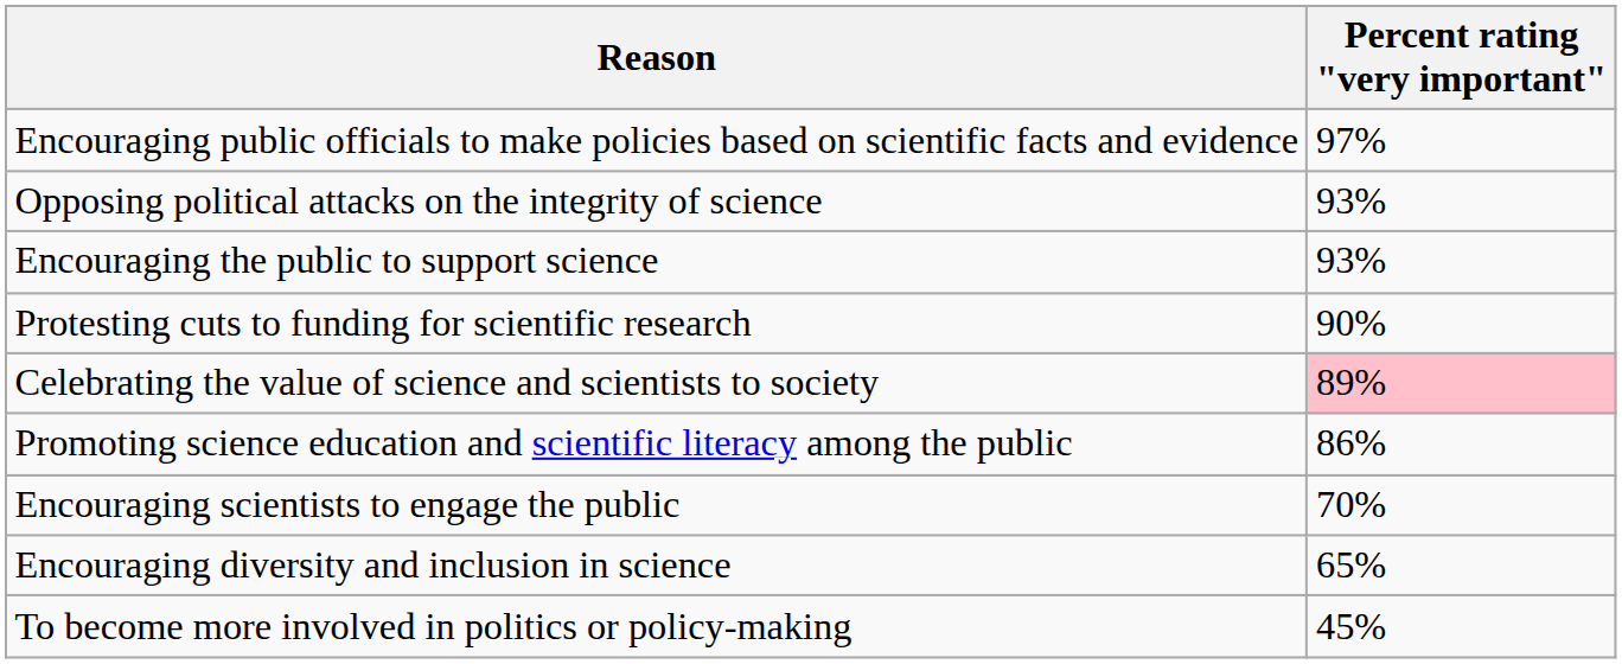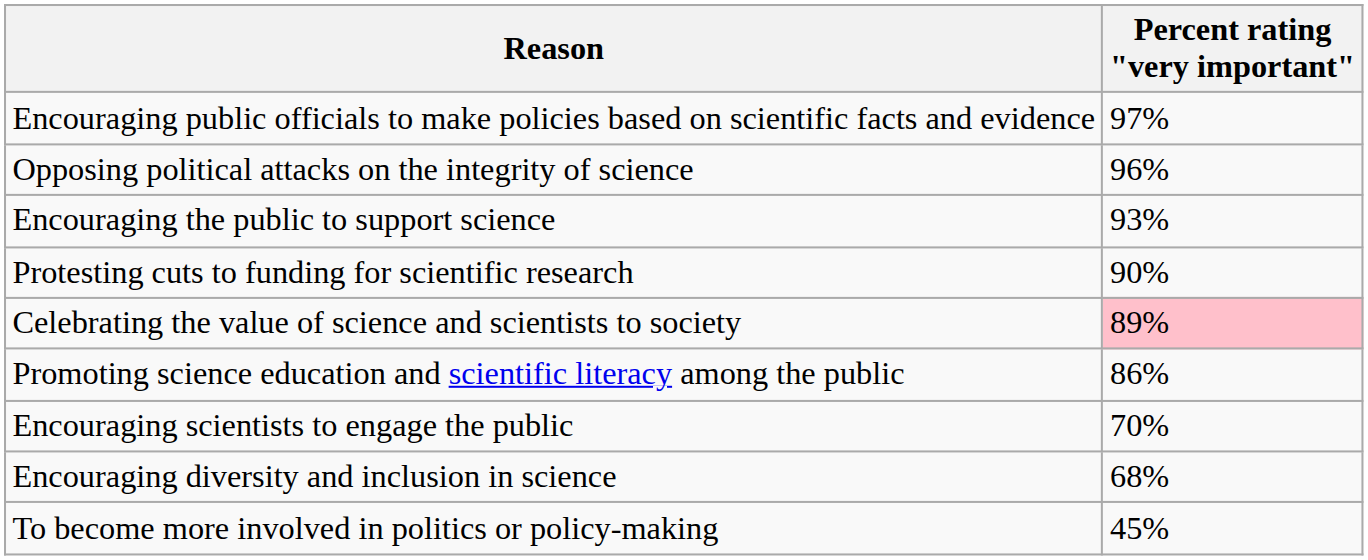Opposing political attacks on the integrity of science | Percent rating "very important": 93% -> 96%
Encouraging diversity and inclusion in science | Percent rating "very important": 65% -> 68%
